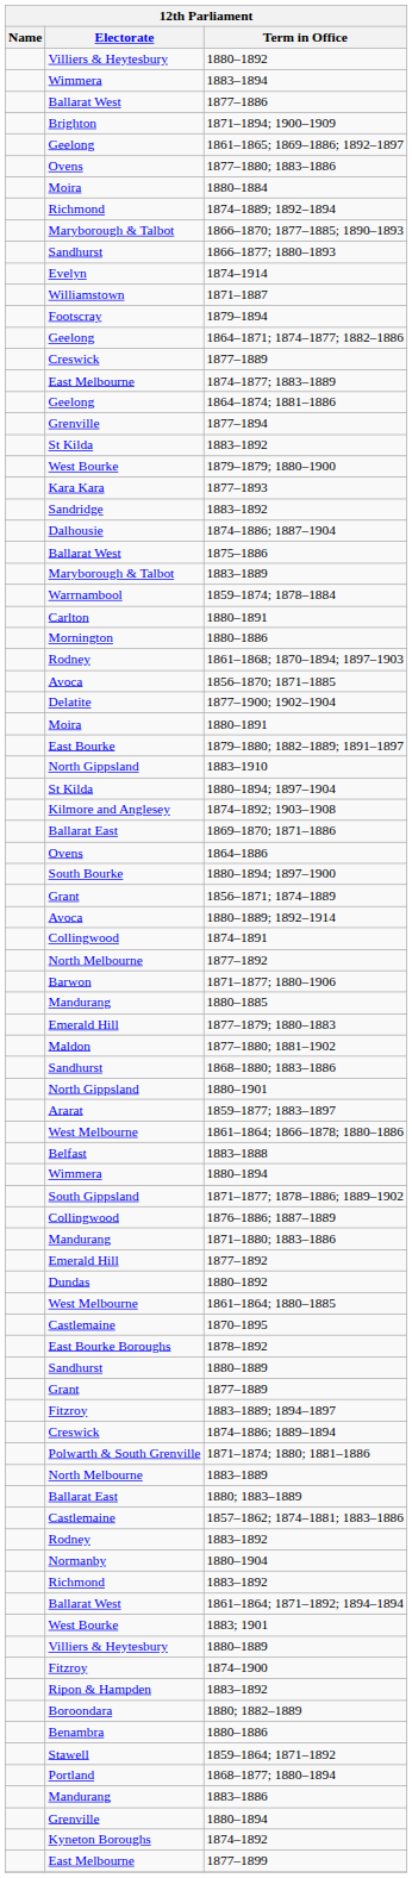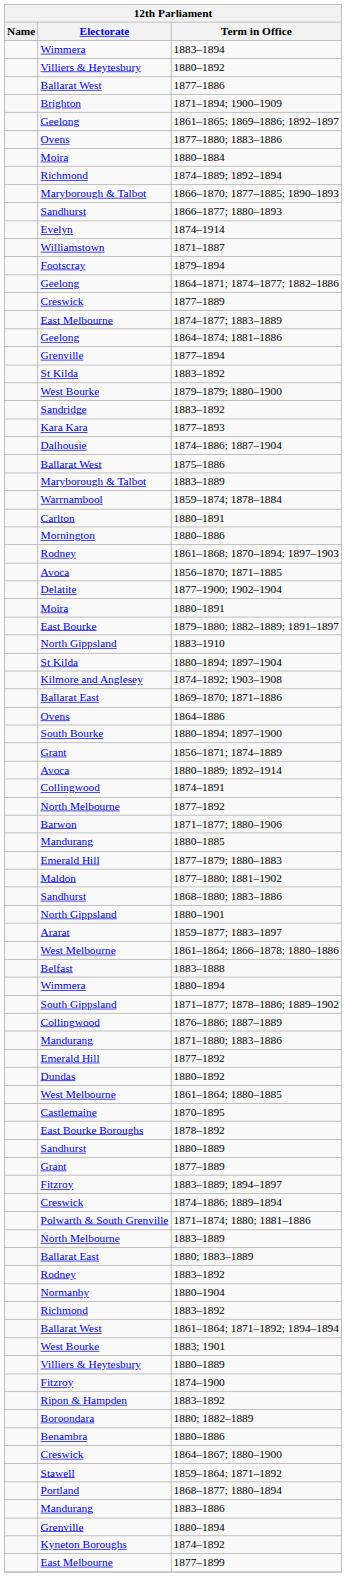rows swapped: Villiers & Heytesbury / 1880–1892 <-> 1883–1894
rows swapped: Sandridge / 1883–1892 <-> 1877–1893
- row: Castlemaine | 1857–1862; 1874–1881; 1883–1886
+ row: Creswick | 1864–1867; 1880–1900
